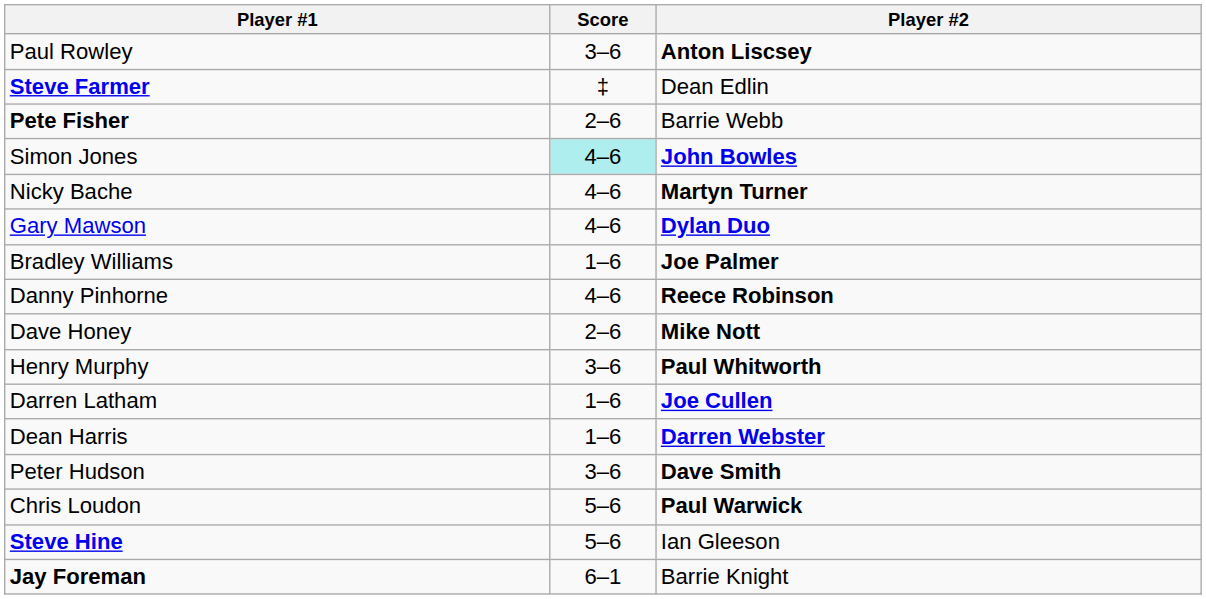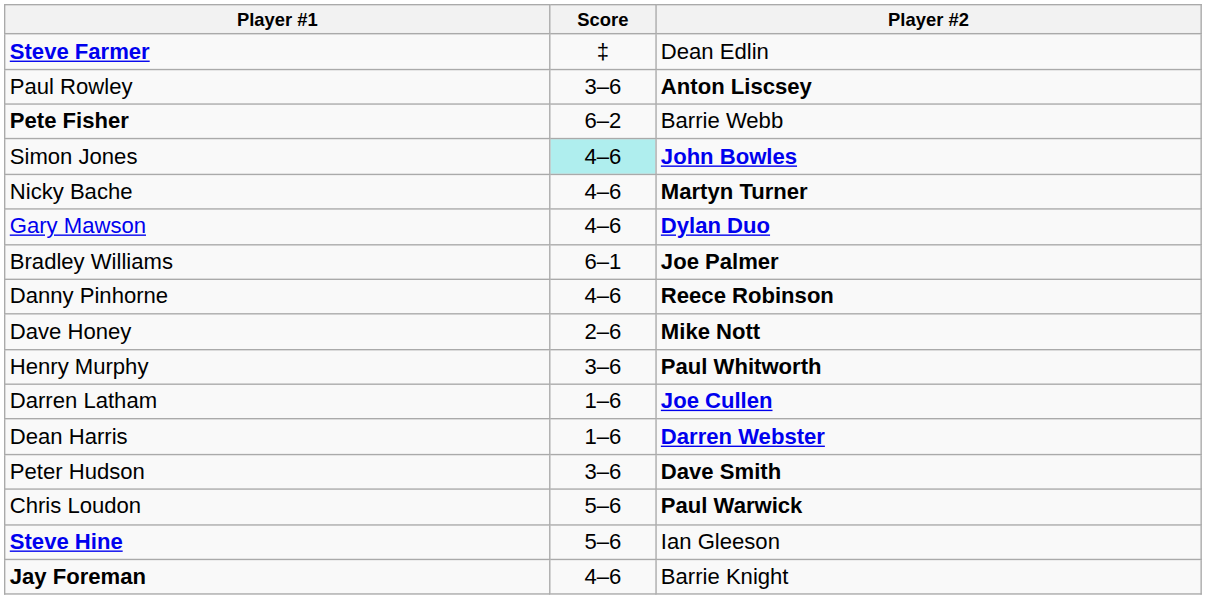rows swapped: Steve Farmer <-> Paul Rowley
Pete Fisher | Score: 2–6 -> 6–2
Bradley Williams | Score: 1–6 -> 6–1
Jay Foreman | Score: 6–1 -> 4–6
